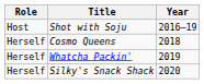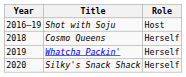columns swapped: Year <-> Role
